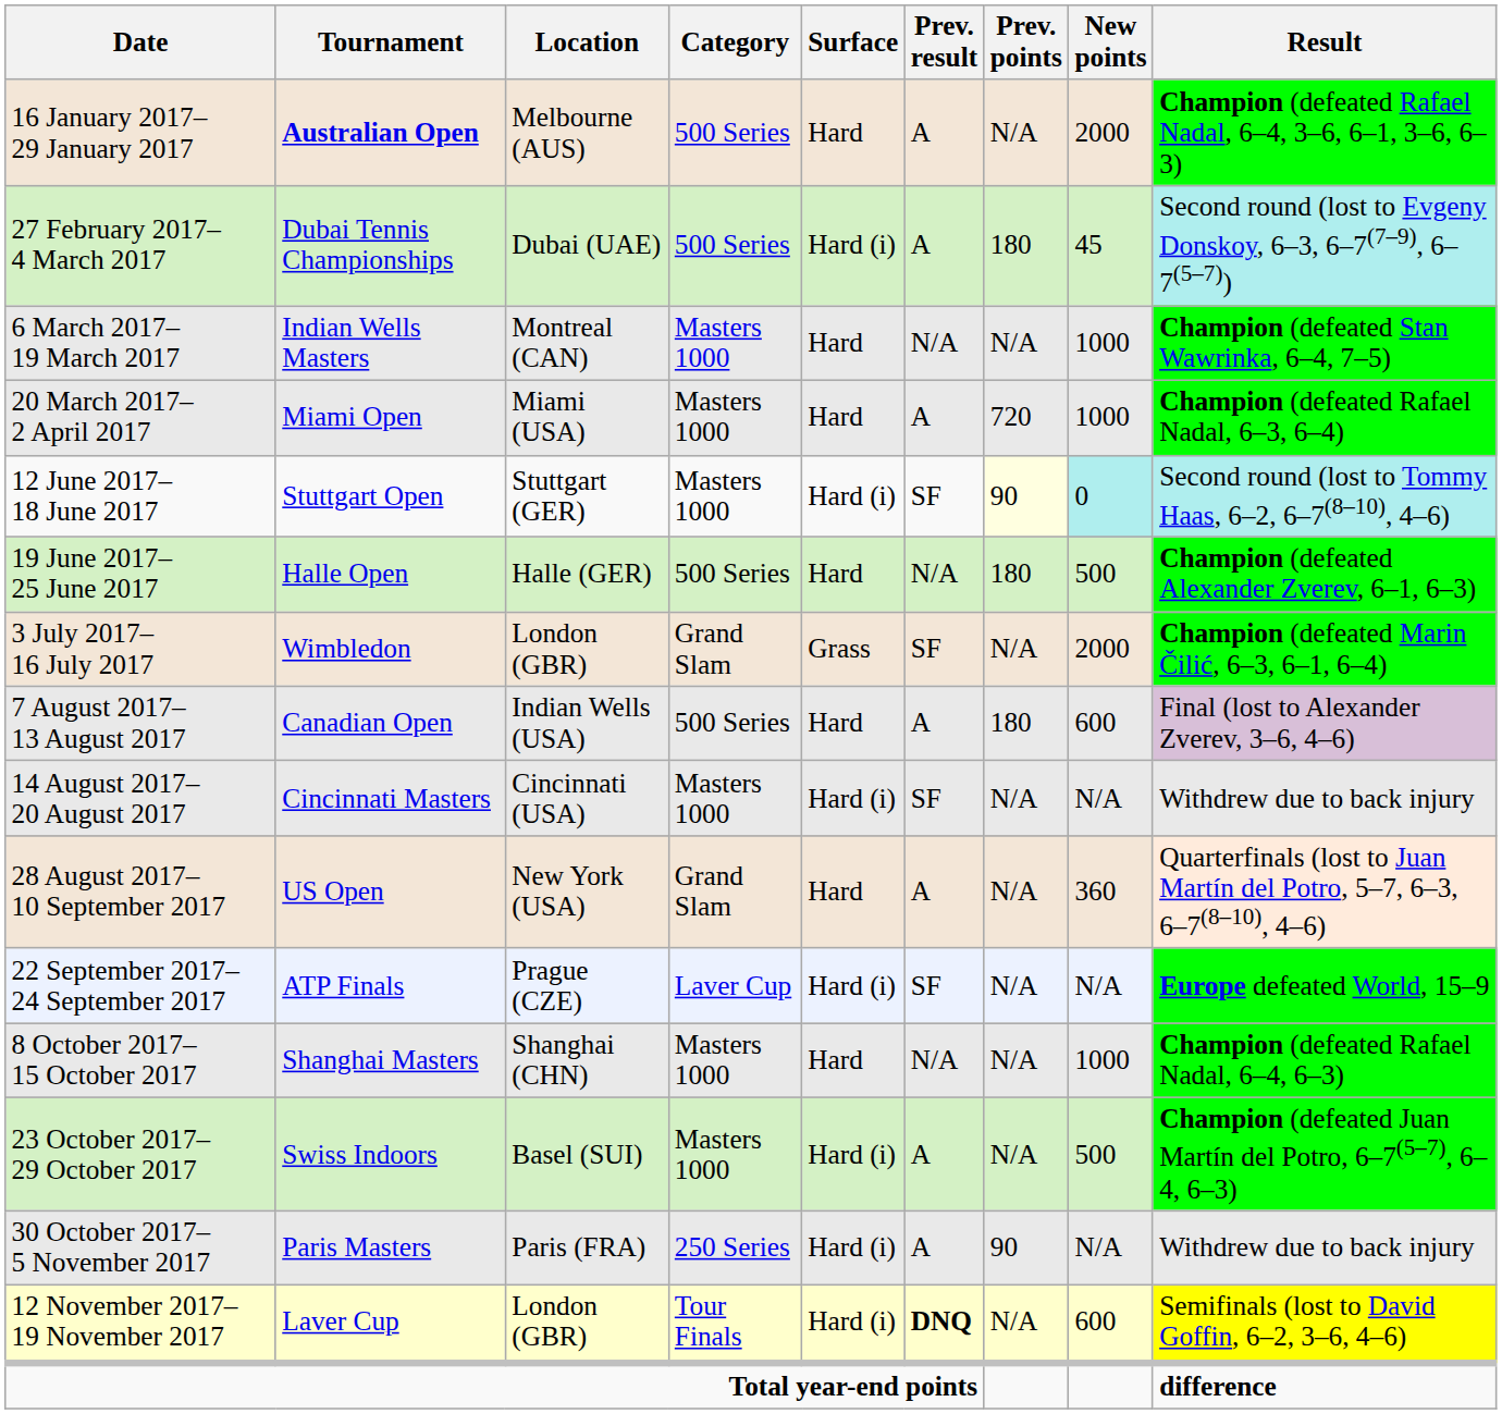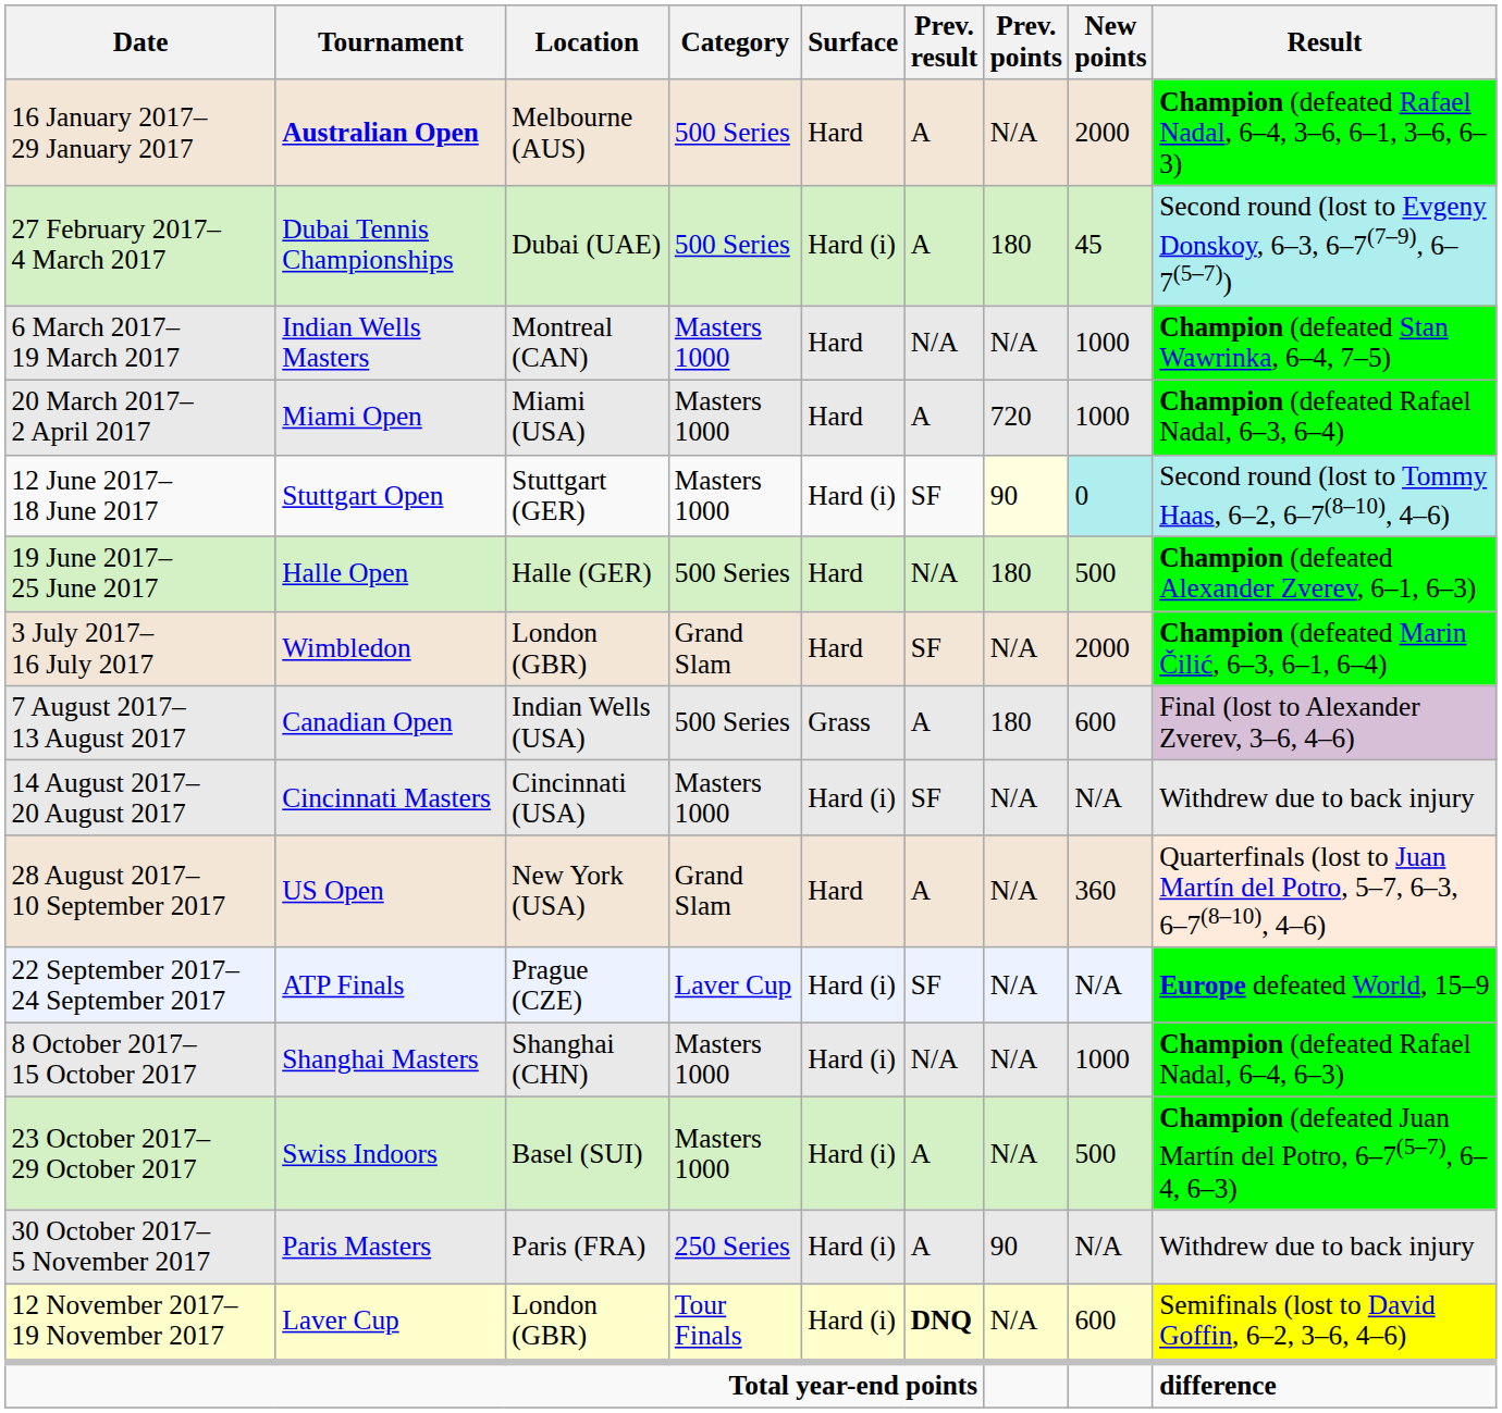3 July 2017– 16 July 2017 | Surface: Grass -> Hard
7 August 2017– 13 August 2017 | Surface: Hard -> Grass
8 October 2017– 15 October 2017 | Surface: Hard -> Hard (i)
